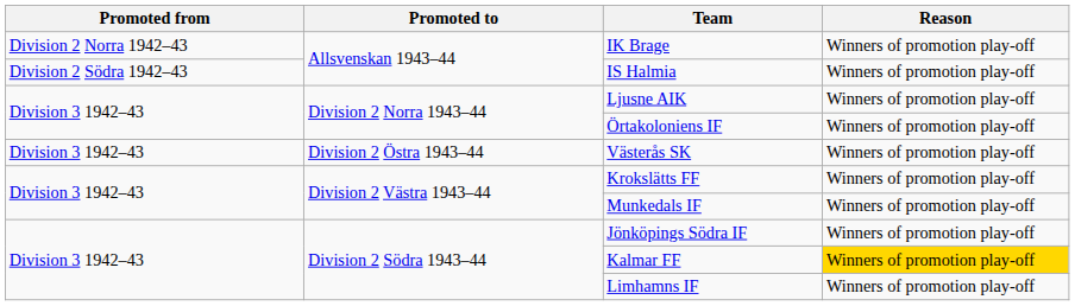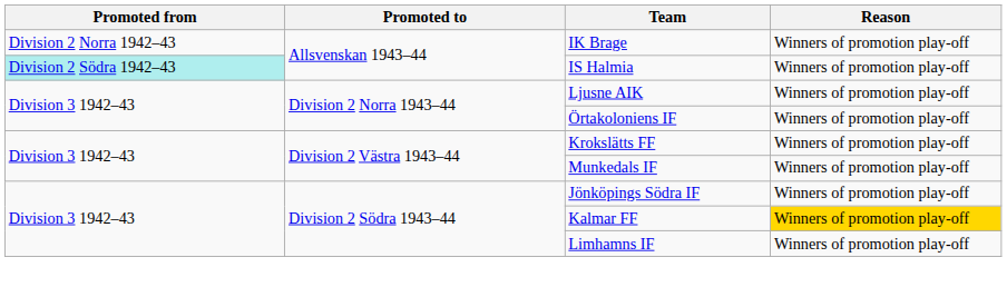IS Halmia | Promoted from: no background -> paleturquoise background
- row: Division 3 1942–43 | Division 2 Östra 1943–44 | Västerås SK | Winners of promotion play-off
